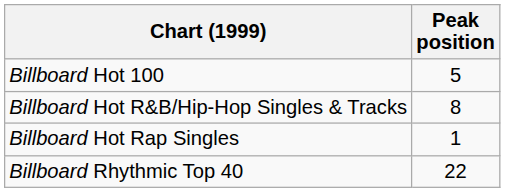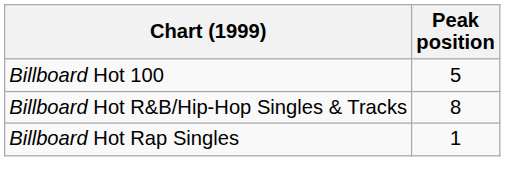- row: Billboard Rhythmic Top 40 | 22
